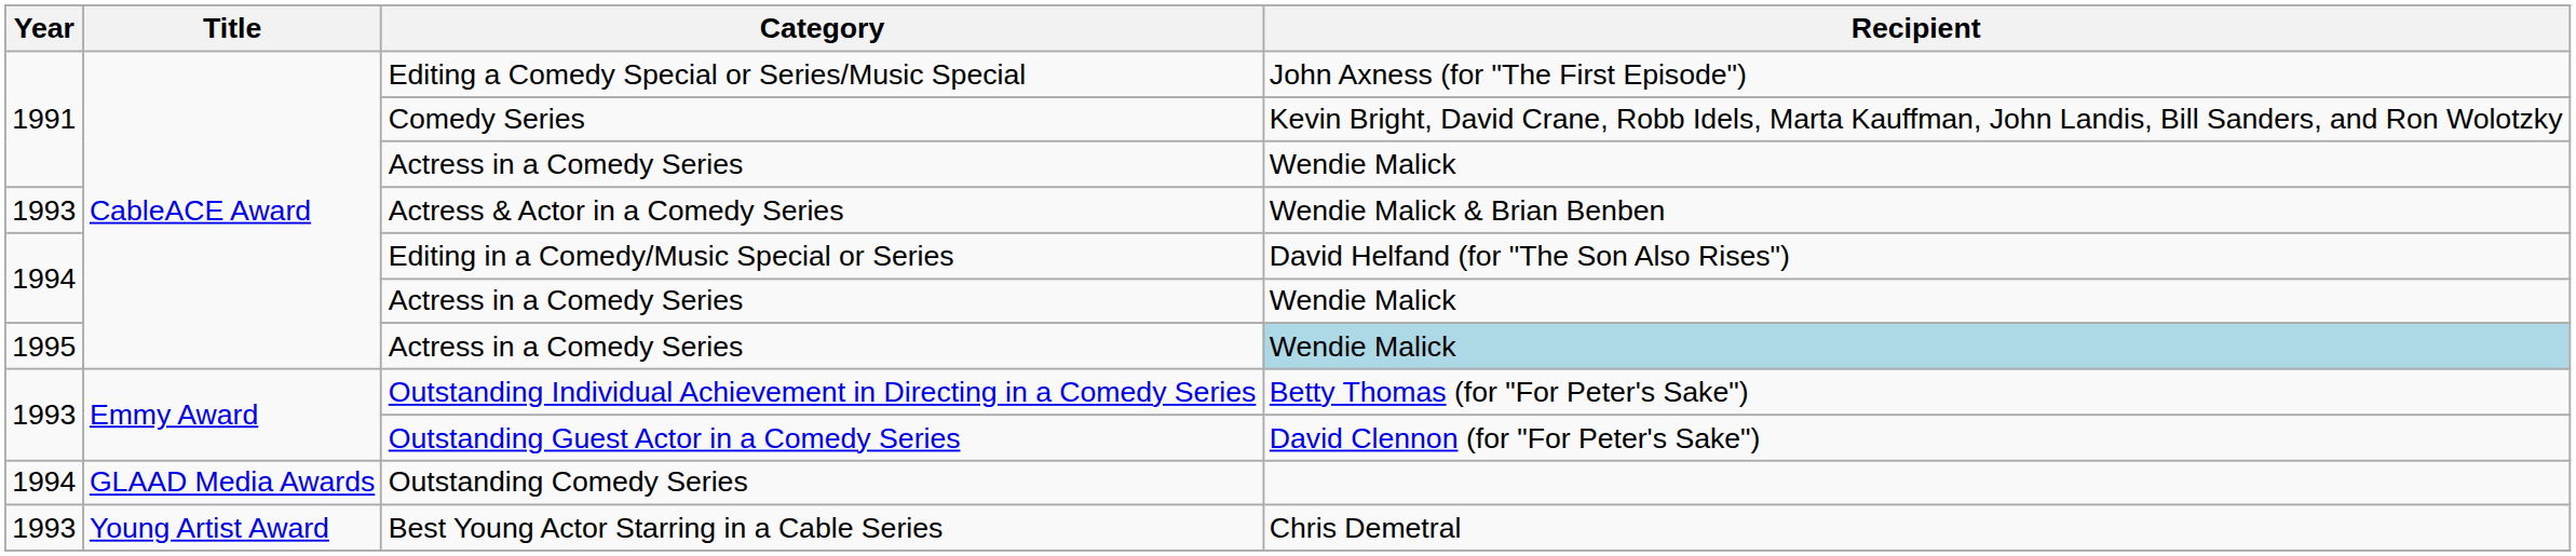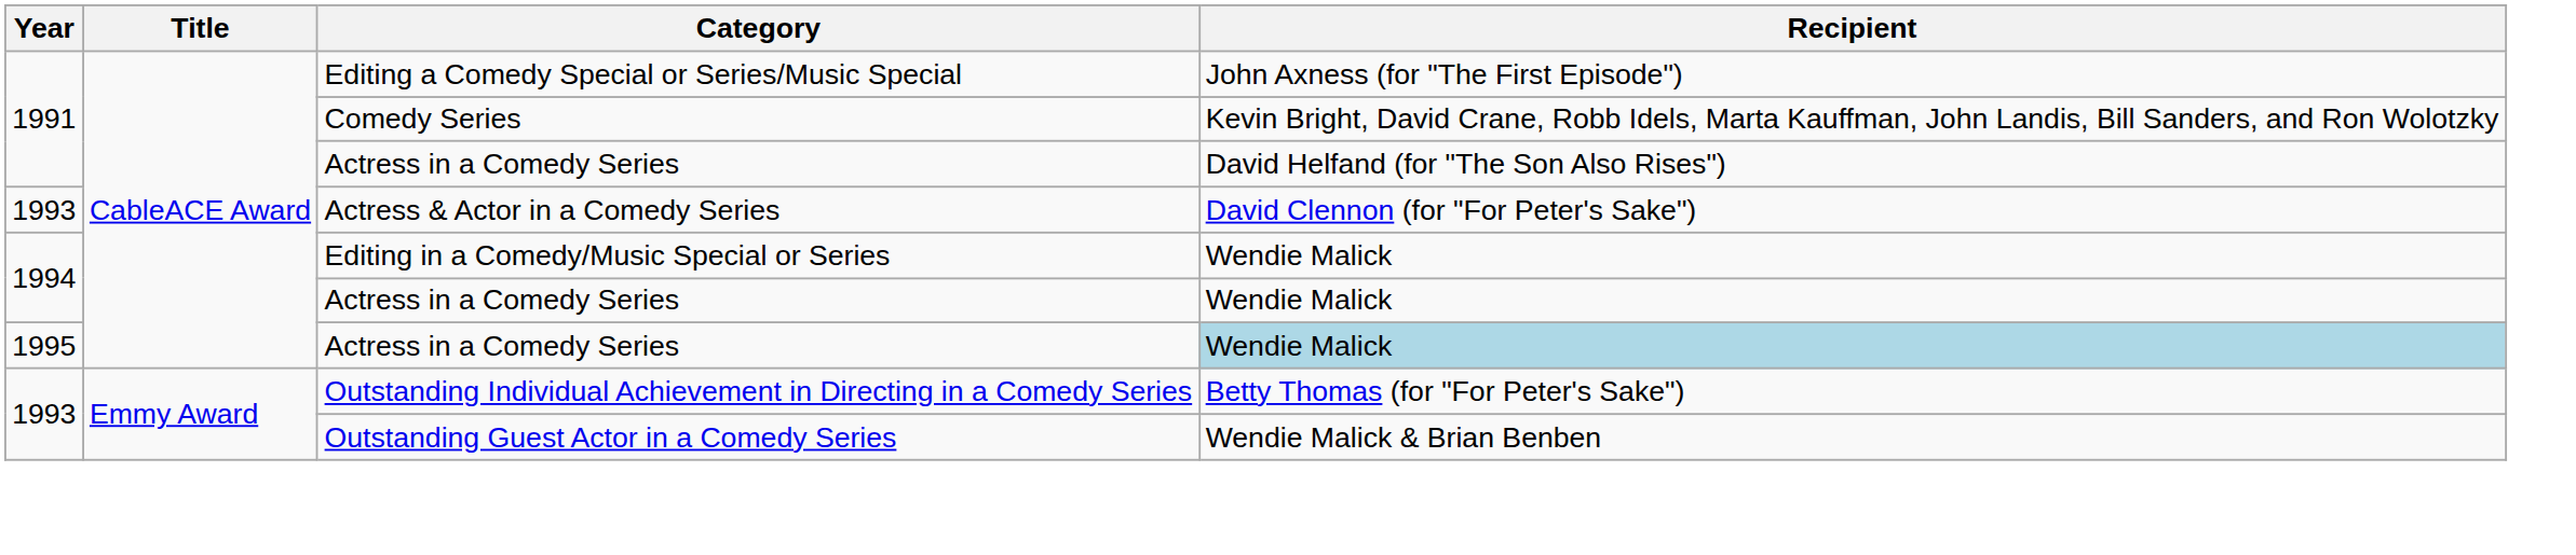1991 / Actress in a Comedy Series | Recipient: Wendie Malick -> David Helfand (for "The Son Also Rises")
Actress & Actor in a Comedy Series | Recipient: Wendie Malick & Brian Benben -> David Clennon (for "For Peter's Sake")
Editing in a Comedy/Music Special or Series | Recipient: David Helfand (for "The Son Also Rises") -> Wendie Malick
Outstanding Guest Actor in a Comedy Series | Recipient: David Clennon (for "For Peter's Sake") -> Wendie Malick & Brian Benben
- row: 1994 | GLAAD Media Awards | Outstanding Comedy Series
- row: 1993 | Young Artist Award | Best Young Actor Starring in a Cable Series | Chris Demetral
